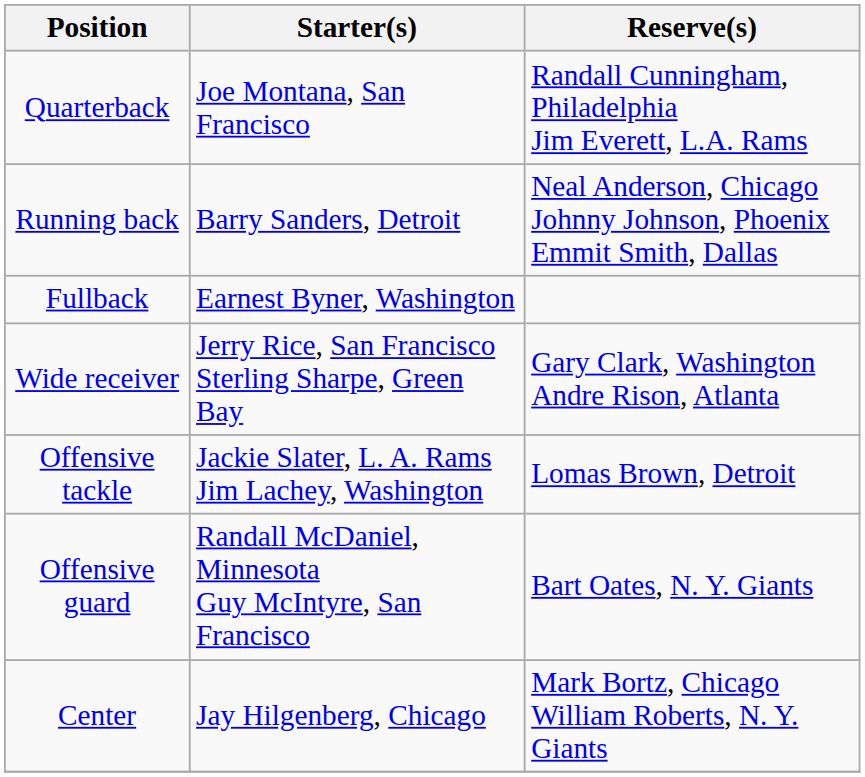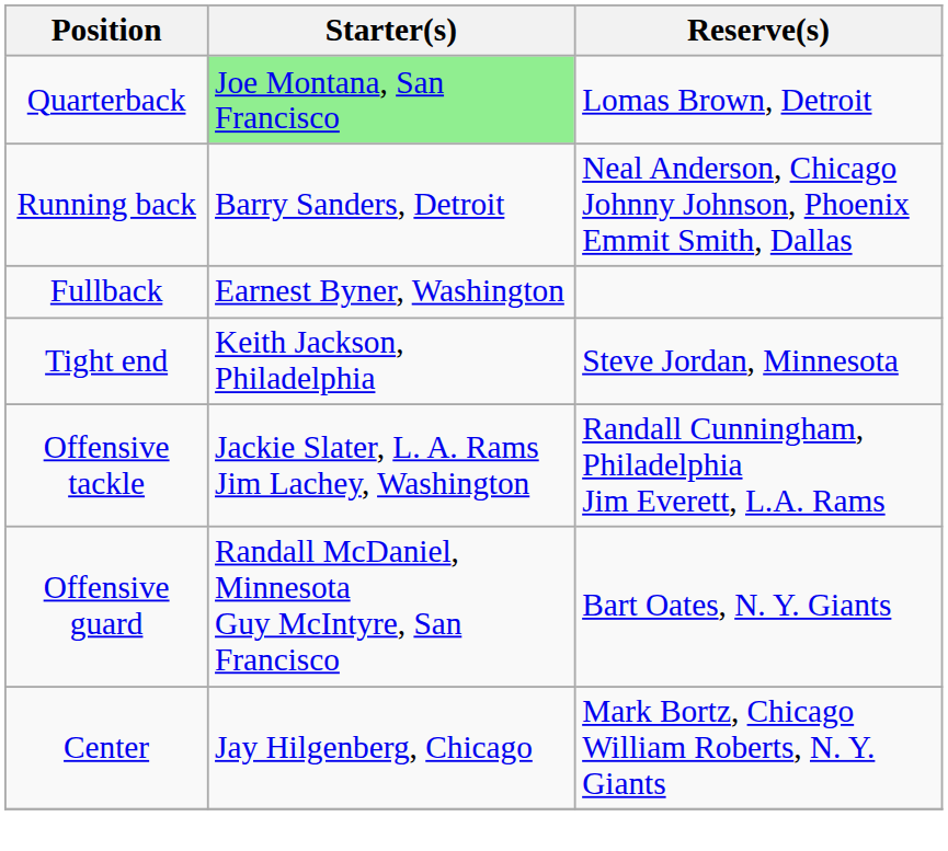Quarterback | Starter(s): no background -> lightgreen background
Quarterback | Reserve(s): Randall Cunningham, Philadelphia Jim Everett, L.A. Rams -> Lomas Brown, Detroit
- row: Wide receiver | Jerry Rice, San Francisco Sterling Sharpe, Green Bay | Gary Clark, Washington Andre Rison, Atlanta
+ row: Tight end | Keith Jackson, Philadelphia | Steve Jordan, Minnesota
Offensive tackle | Reserve(s): Lomas Brown, Detroit -> Randall Cunningham, Philadelphia Jim Everett, L.A. Rams
